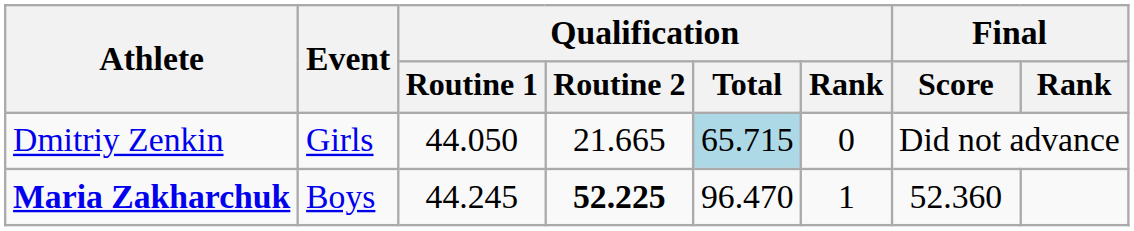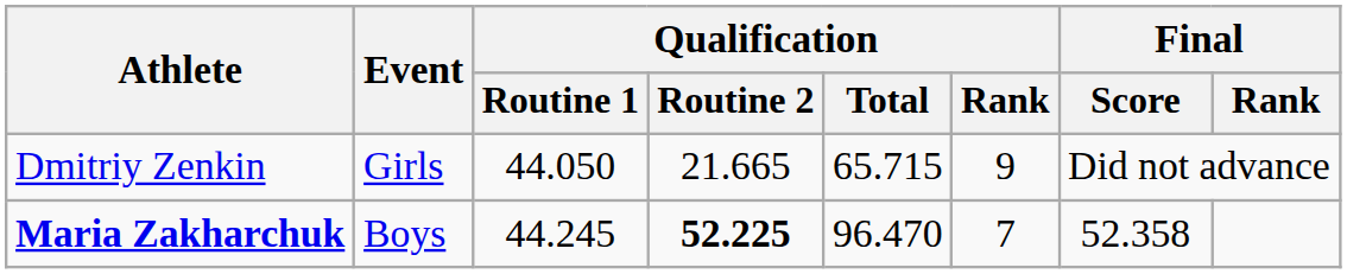Dmitriy Zenkin | Qualification / Total: lightblue background -> no background
Dmitriy Zenkin | Qualification / Rank: 0 -> 9
Maria Zakharchuk | Qualification / Rank: 1 -> 7
Maria Zakharchuk | Final / Score: 52.360 -> 52.358
